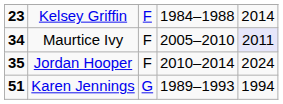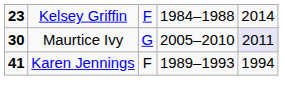Maurtice Ivy | column 1: 34 -> 30
Maurtice Ivy | column 3: F -> G
- row: 35 | Jordan Hooper | F | 2010–2014 | 2024
Karen Jennings | column 1: 51 -> 41
Karen Jennings | column 3: G -> F
